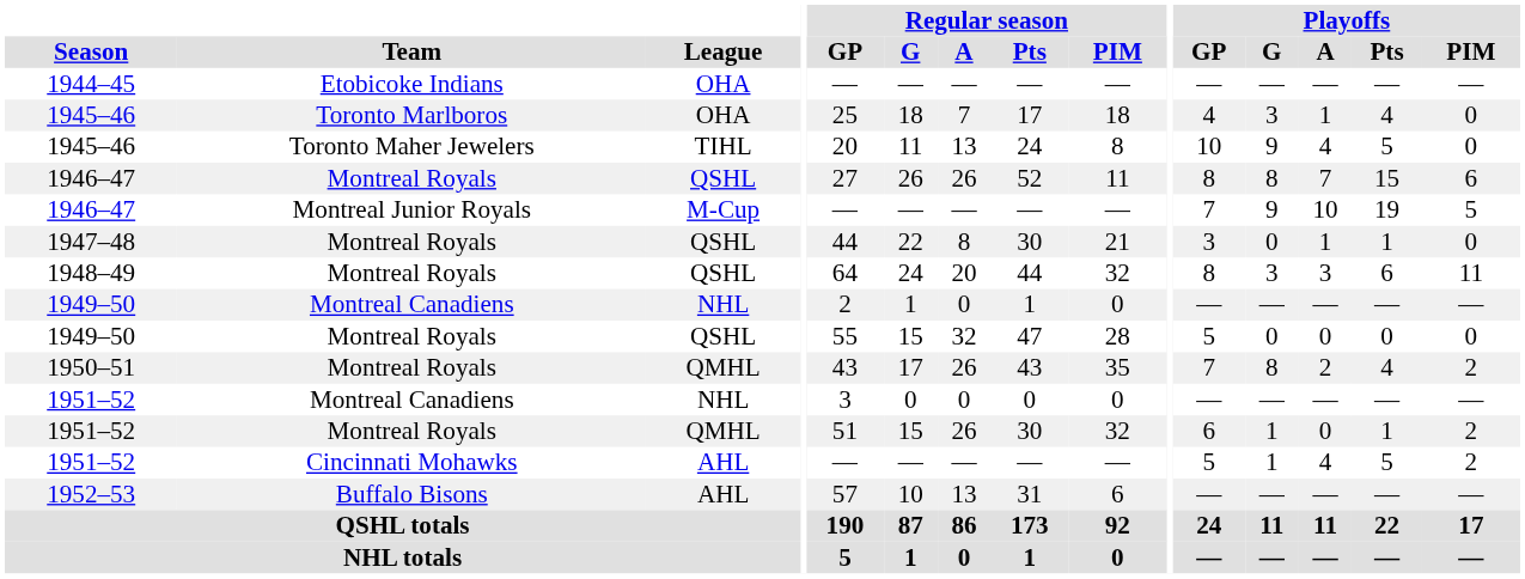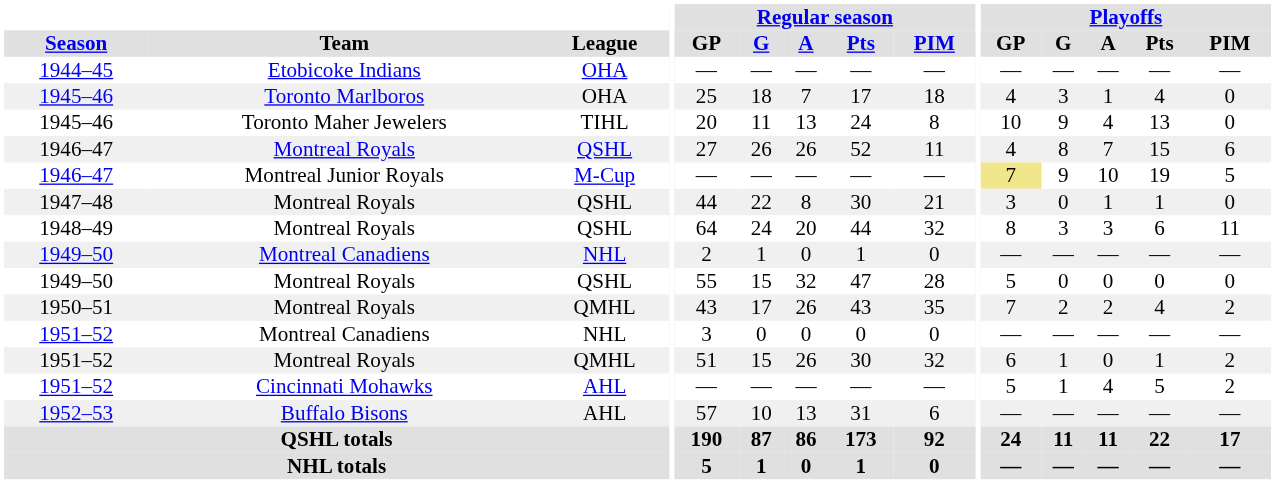1945–46 / Toronto Maher Jewelers | Playoffs / Pts: 5 -> 13
1946–47 / Montreal Royals | Playoffs / GP: 8 -> 4
1946–47 / Montreal Junior Royals | Playoffs / GP: no background -> khaki background
1950–51 | Playoffs / G: 8 -> 2
